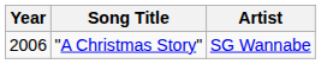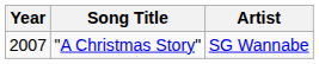"A Christmas Story" | Year: 2006 -> 2007
